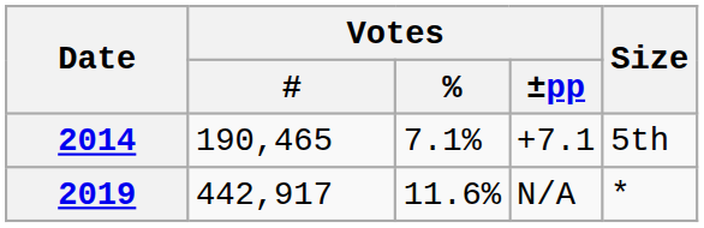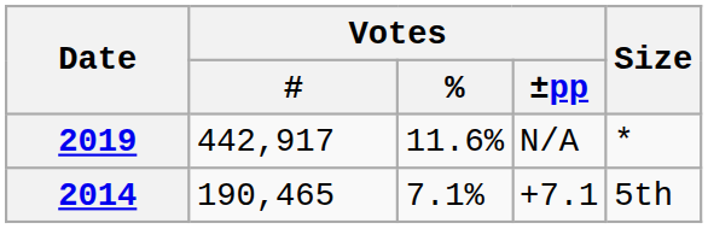rows swapped: 2014 <-> 2019
